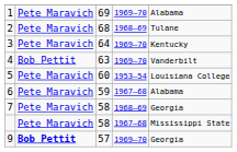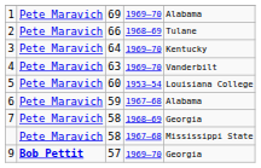2 | column 3: 68 -> 66
4 | column 2: Bob Pettit -> Pete Maravich
